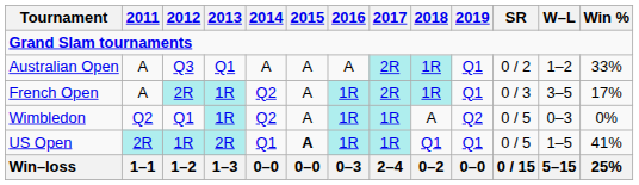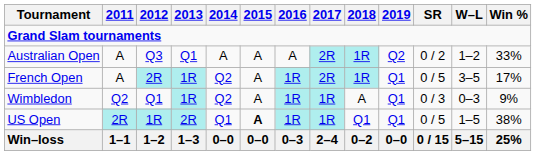Australian Open | 2019: Q1 -> Q2
French Open | SR: 0 / 3 -> 0 / 5
Wimbledon | 2019: Q2 -> Q1
Wimbledon | SR: 0 / 5 -> 0 / 3
Wimbledon | Win %: 0% -> 9%
US Open | Win %: 41% -> 38%
